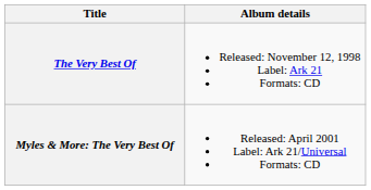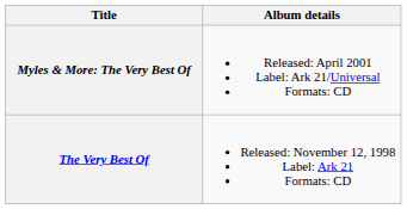rows swapped: The Very Best Of <-> Myles & More: The Very Best Of
